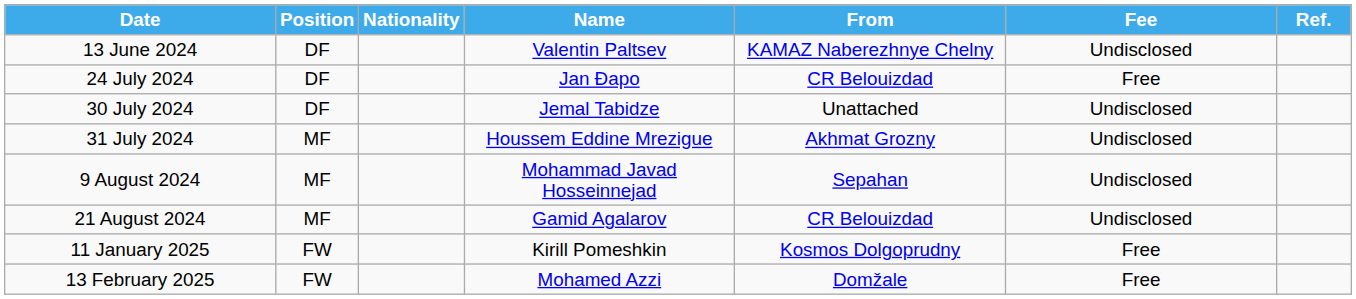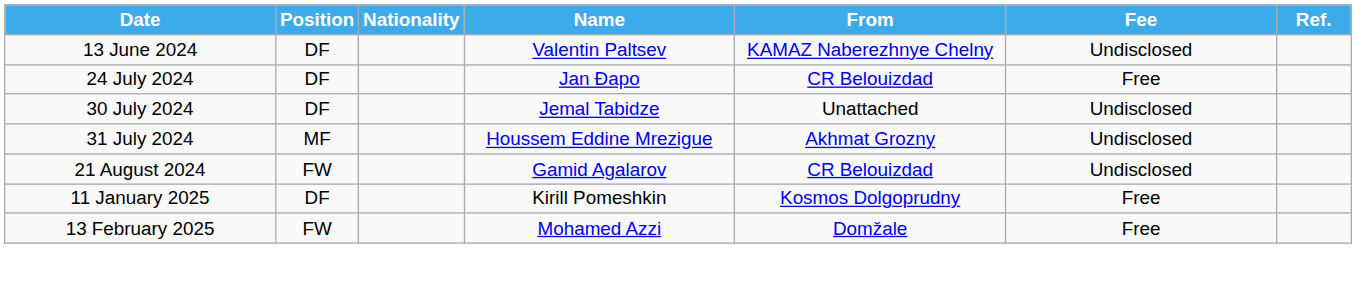- row: 9 August 2024 | MF | Mohammad Javad Hosseinnejad | Sepahan | Undisclosed
21 August 2024 | Position: MF -> FW
11 January 2025 | Position: FW -> DF
